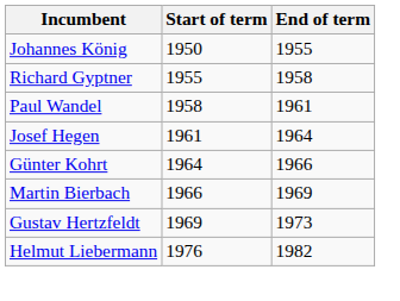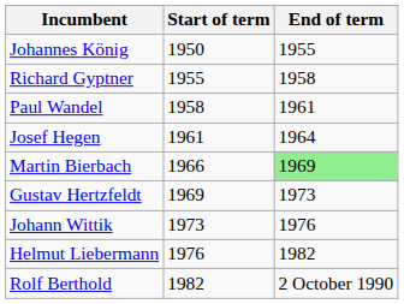- row: Günter Kohrt | 1964 | 1966
Martin Bierbach | End of term: no background -> lightgreen background
+ row: Johann Wittik | 1973 | 1976
+ row: Rolf Berthold | 1982 | 2 October 1990
